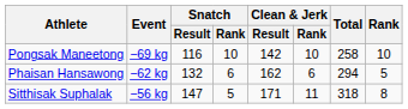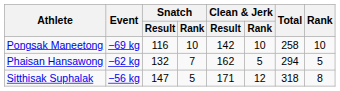Phaisan Hansawong | Snatch / Rank: 6 -> 7
Phaisan Hansawong | Clean & Jerk / Rank: 6 -> 5
Sitthisak Suphalak | Clean & Jerk / Rank: 11 -> 12
